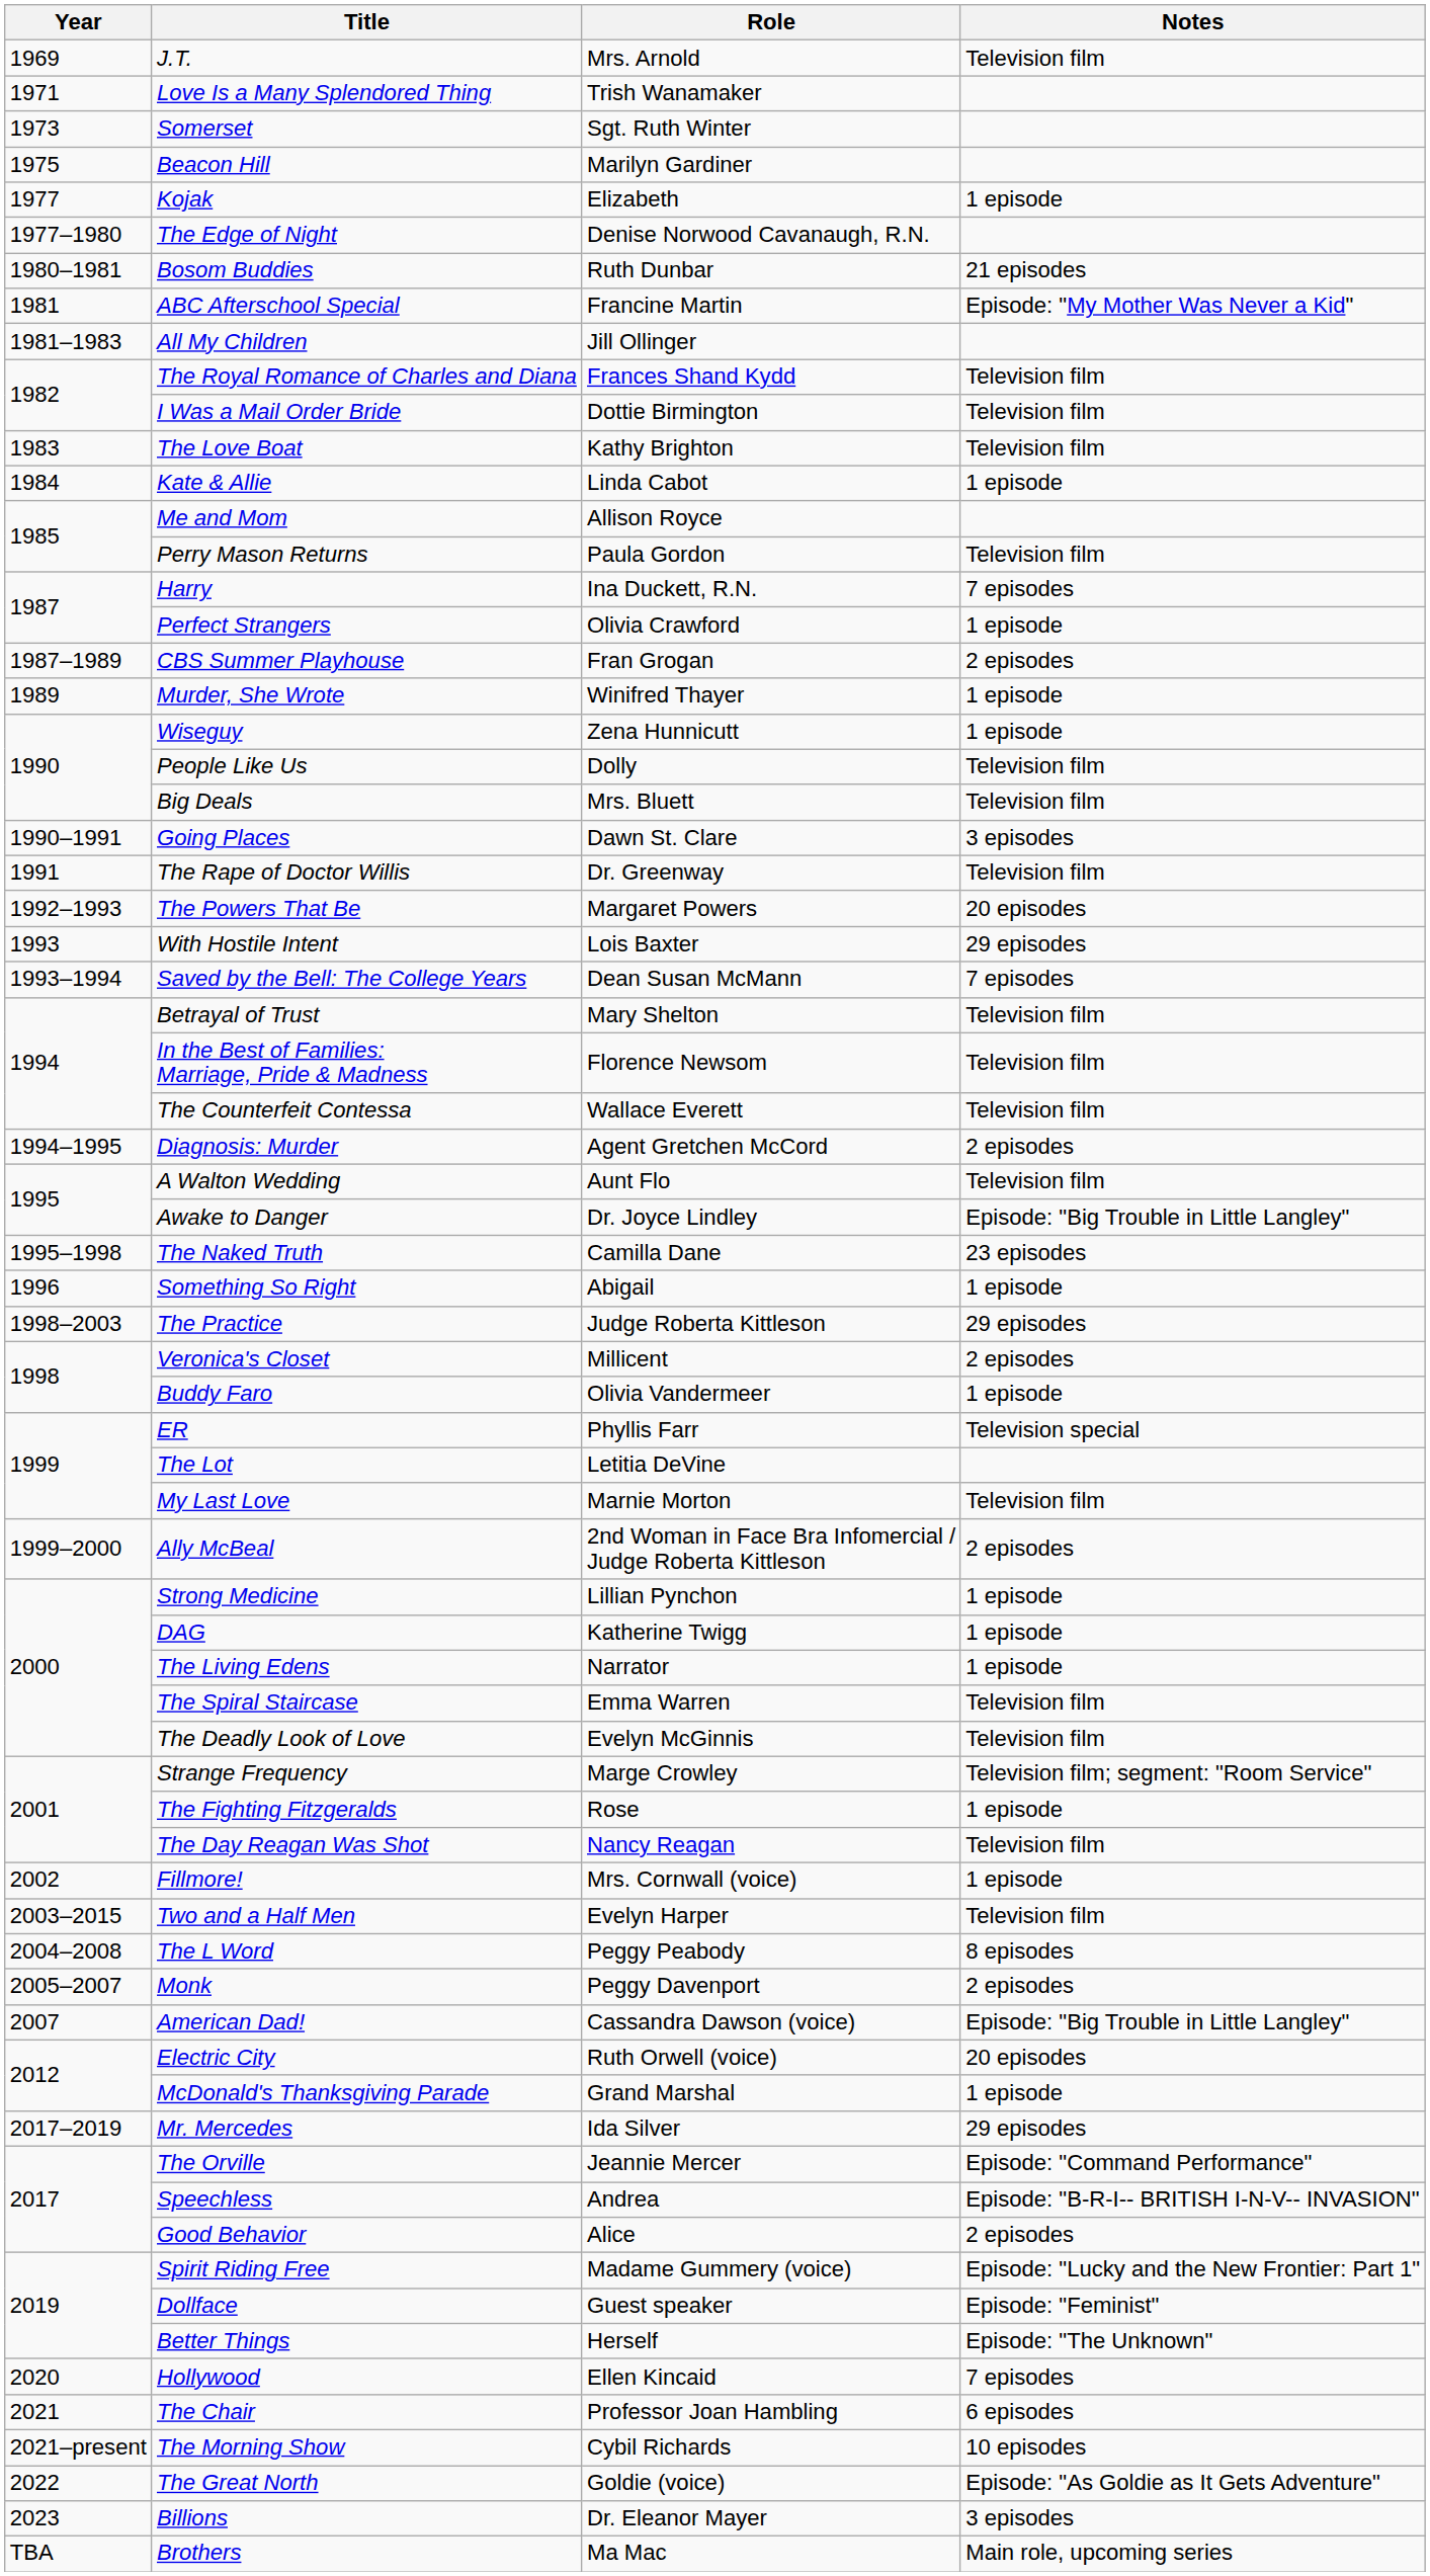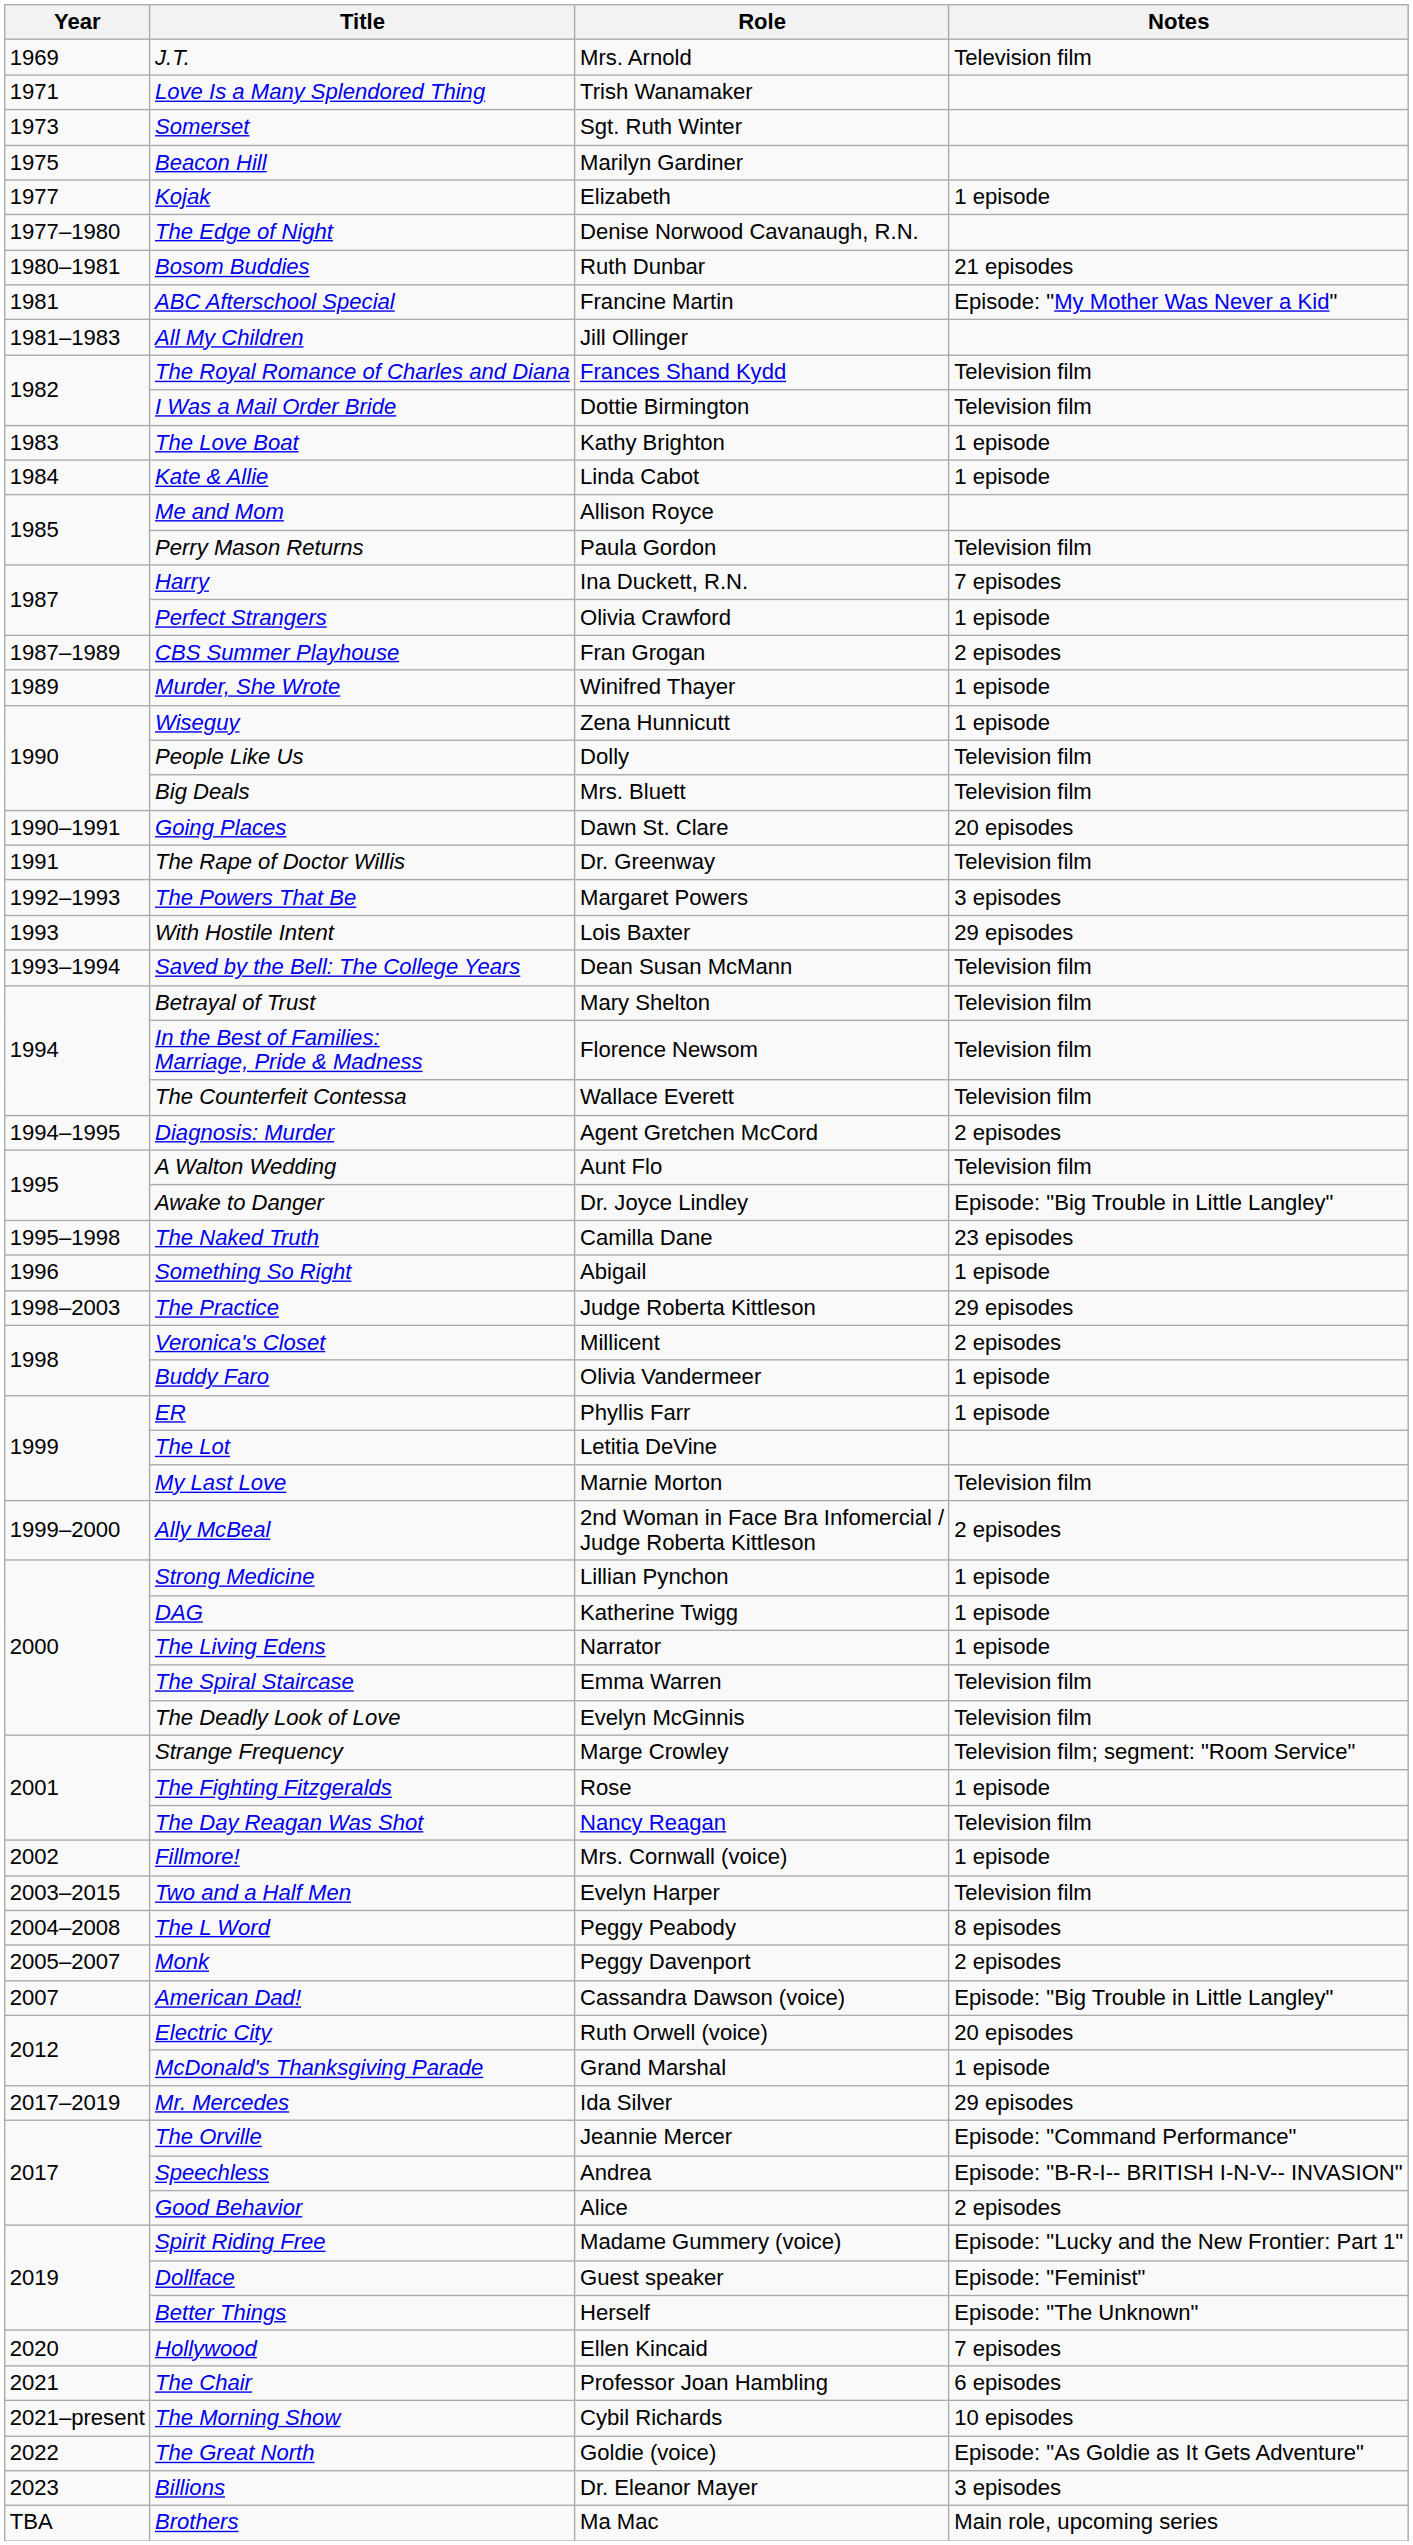The Love Boat | Notes: Television film -> 1 episode
Going Places | Notes: 3 episodes -> 20 episodes
The Powers That Be | Notes: 20 episodes -> 3 episodes
Saved by the Bell: The College Years | Notes: 7 episodes -> Television film
ER | Notes: Television special -> 1 episode
